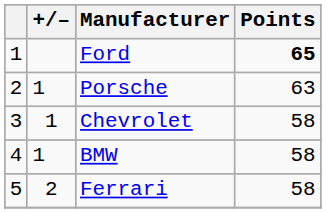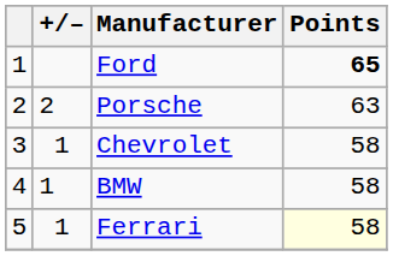Porsche | +/–: 1 -> 2
Ferrari | +/–: 2 -> 1
Ferrari | Points: no background -> lightyellow background
